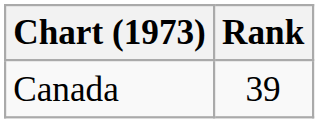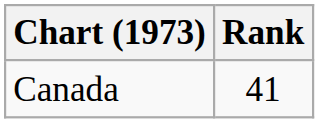Canada | Rank: 39 -> 41
